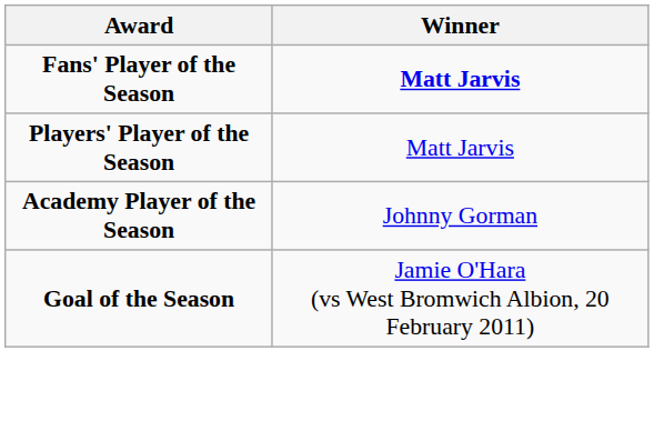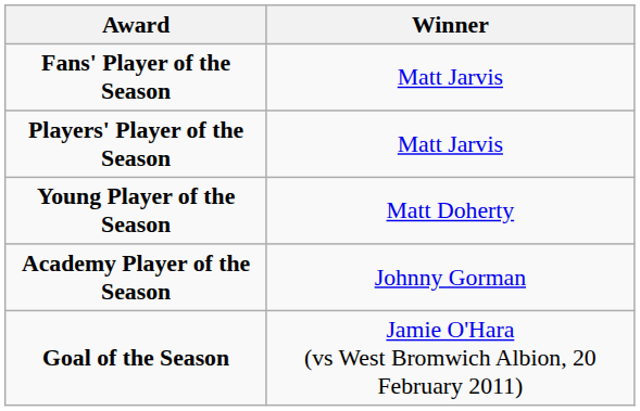Fans' Player of the Season | Winner: bold -> normal
+ row: Young Player of the Season | Matt Doherty
